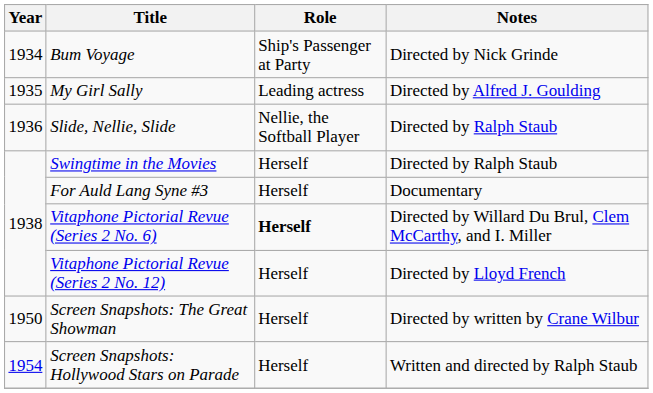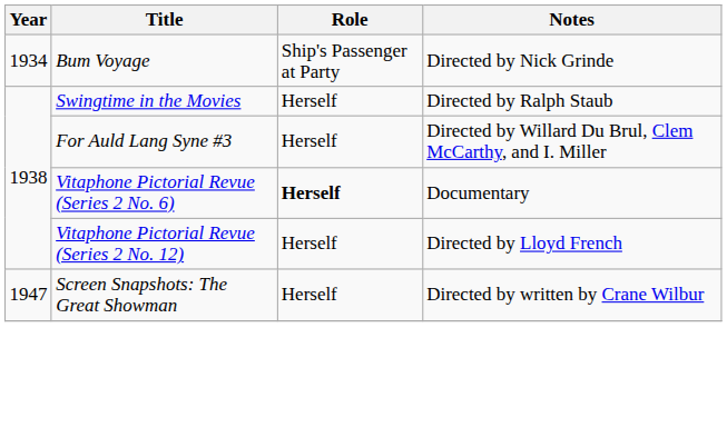- row: 1935 | My Girl Sally | Leading actress | Directed by Alfred J. Goulding
- row: 1936 | Slide, Nellie, Slide | Nellie, the Softball Player | Directed by Ralph Staub
For Auld Lang Syne #3 | Notes: Documentary -> Directed by Willard Du Brul, Clem McCarthy, and I. Miller
Vitaphone Pictorial Revue (Series 2 No. 6) | Notes: Directed by Willard Du Brul, Clem McCarthy, and I. Miller -> Documentary
Screen Snapshots: The Great Showman | Year: 1950 -> 1947
- row: 1954 | Screen Snapshots: Hollywood Stars on Parade | Herself | Written and directed by Ralph Staub
